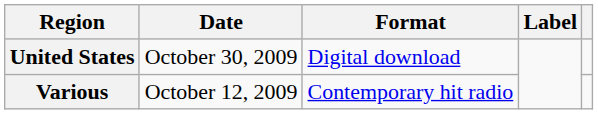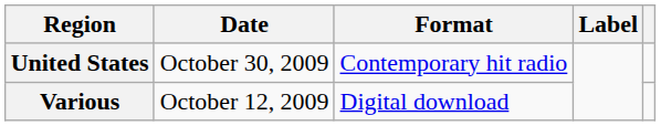United States | Format: Digital download -> Contemporary hit radio
Various | Format: Contemporary hit radio -> Digital download
